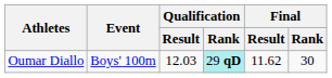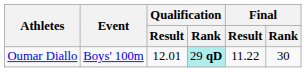Oumar Diallo | Qualification / Result: 12.03 -> 12.01
Oumar Diallo | Final / Result: 11.62 -> 11.22
